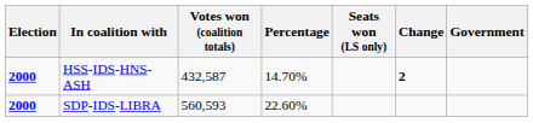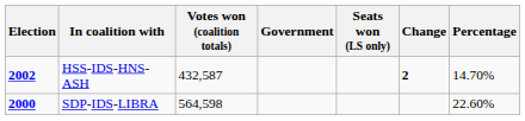columns swapped: Percentage <-> Government
HSS-IDS-HNS-ASH | Election: 2000 -> 2002
SDP-IDS-LIBRA | Votes won (coalition totals): 560,593 -> 564,598
